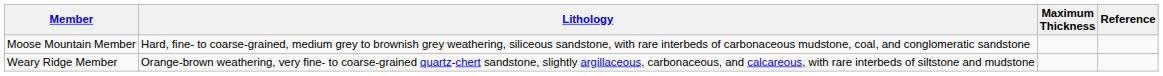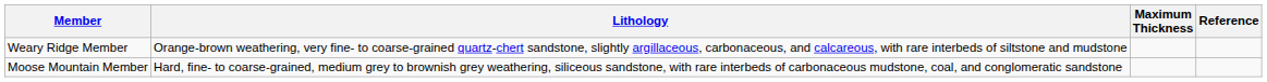rows swapped: Moose Mountain Member <-> Weary Ridge Member
